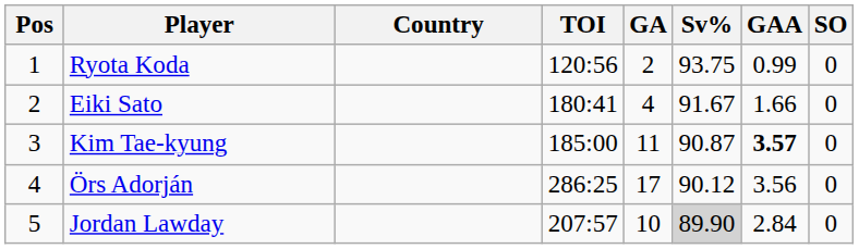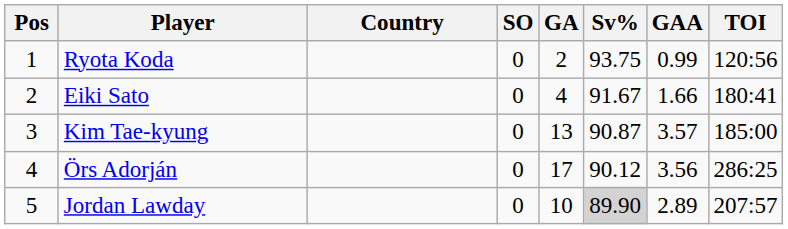columns swapped: TOI <-> SO
Kim Tae-kyung | GA: 11 -> 13
Kim Tae-kyung | GAA: bold -> normal
Jordan Lawday | GAA: 2.84 -> 2.89
